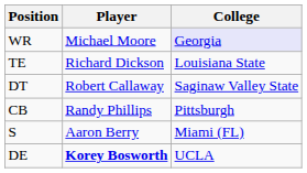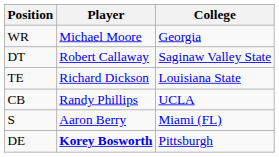WR | College: lavender background -> no background
rows swapped: DT <-> TE
CB | College: Pittsburgh -> UCLA
DE | College: UCLA -> Pittsburgh
